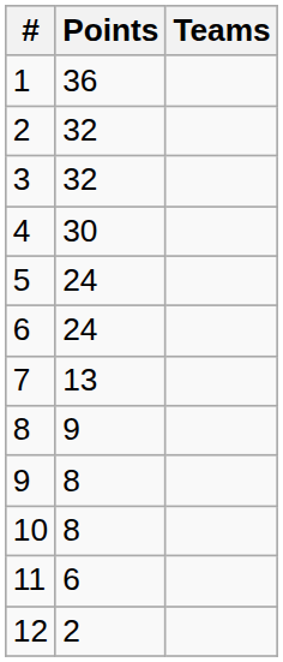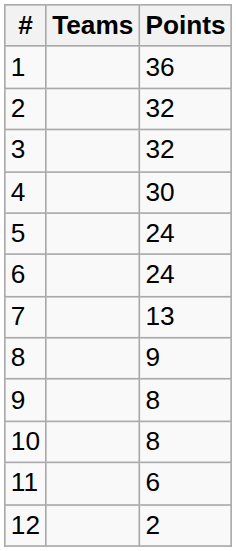columns swapped: Teams <-> Points
